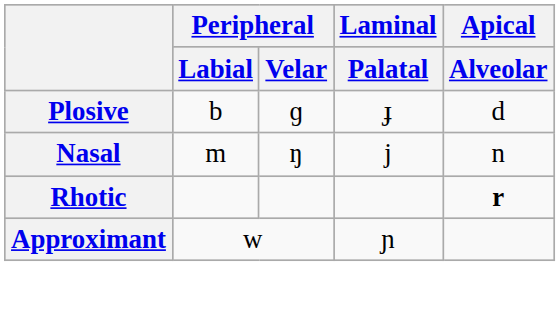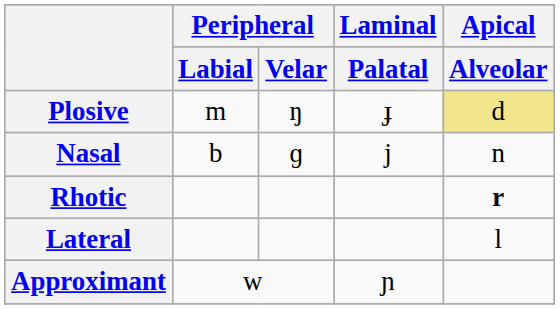Plosive | Peripheral / Labial: b -> m
Plosive | Peripheral / Velar: ɡ -> ŋ
Plosive | Apical / Alveolar: no background -> khaki background
Nasal | Peripheral / Labial: m -> b
Nasal | Peripheral / Velar: ŋ -> ɡ
+ row: Lateral | l
